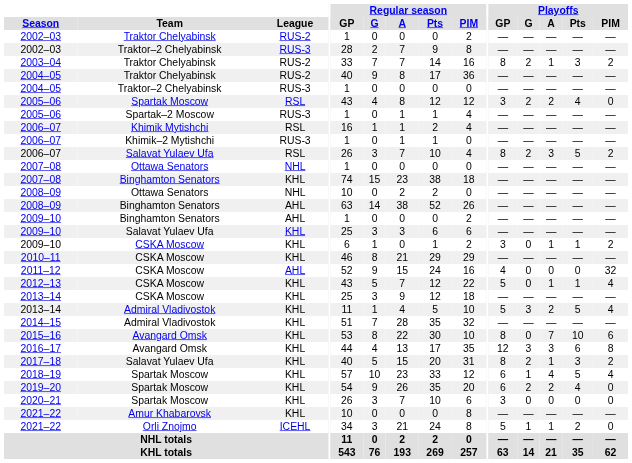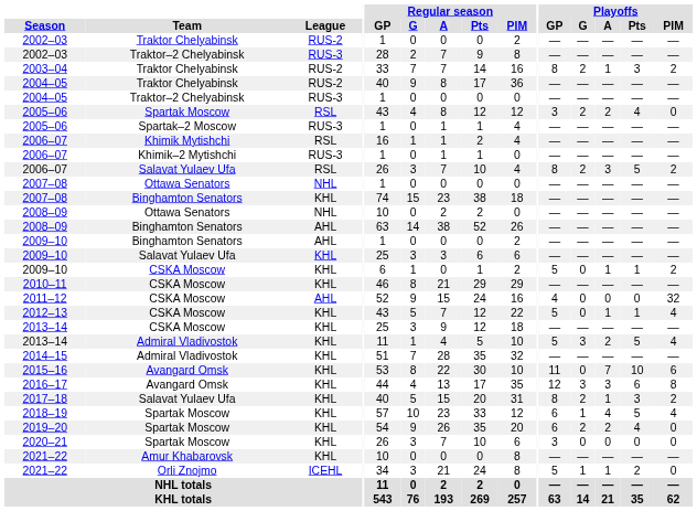2009–10 / CSKA Moscow | Playoffs / GP: 3 -> 5
2015–16 | Playoffs / GP: 8 -> 11
